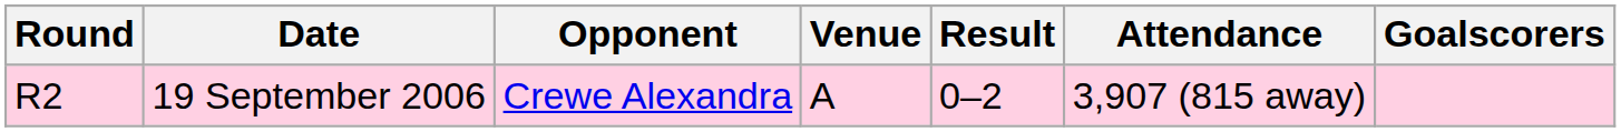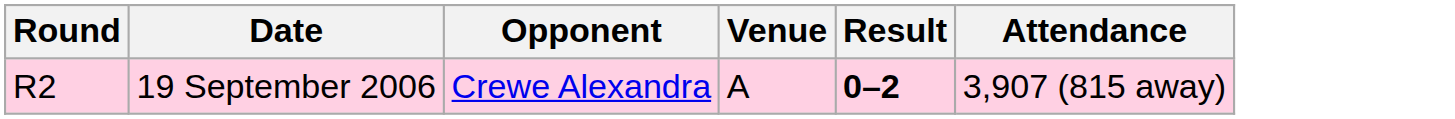- column: Goalscorers
19 September 2006 | Result: normal -> bold
